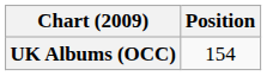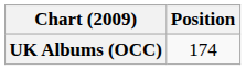UK Albums (OCC) | Position: 154 -> 174
